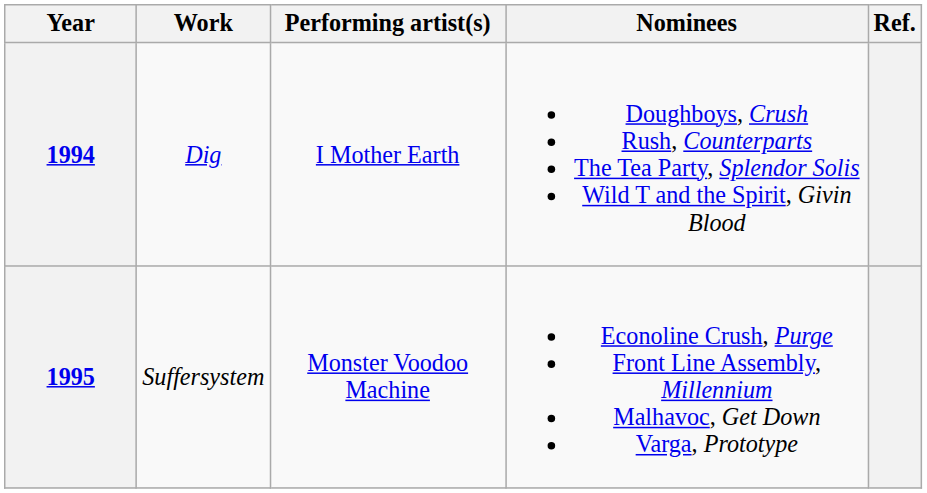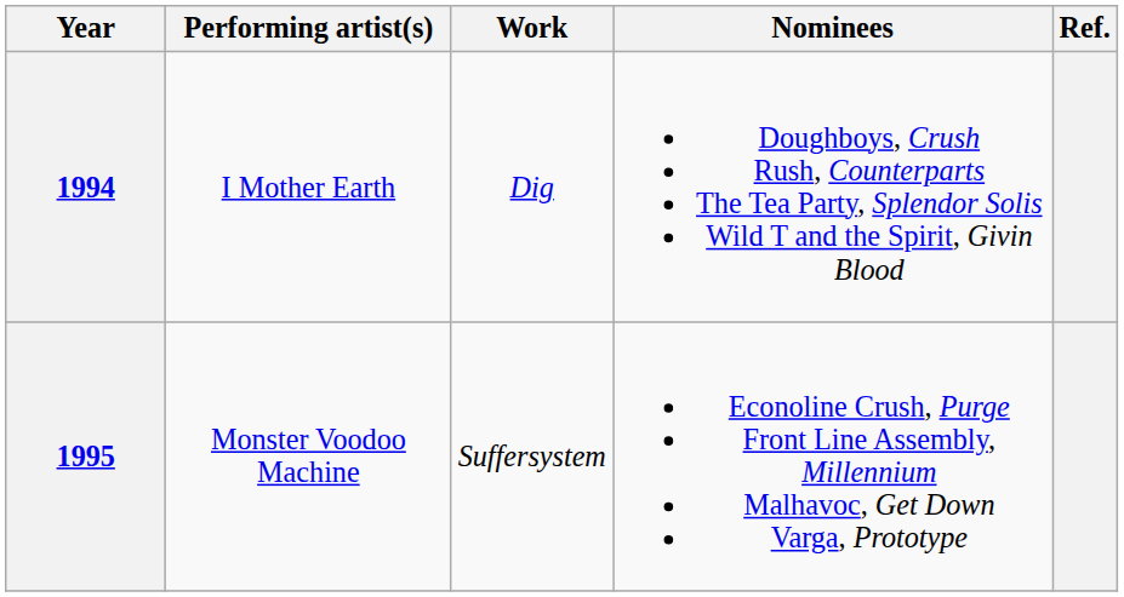columns swapped: Performing artist(s) <-> Work
